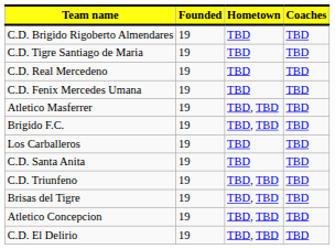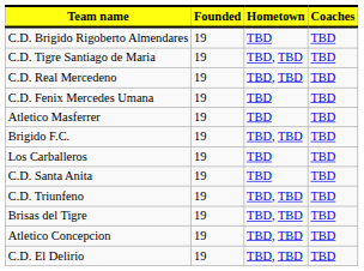C.D. Tigre Santiago de Maria | Hometown: TBD -> TBD, TBD
C.D. Real Mercedeno | Hometown: TBD -> TBD, TBD
Atletico Masferrer | Hometown: TBD, TBD -> TBD
